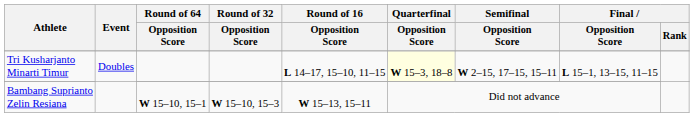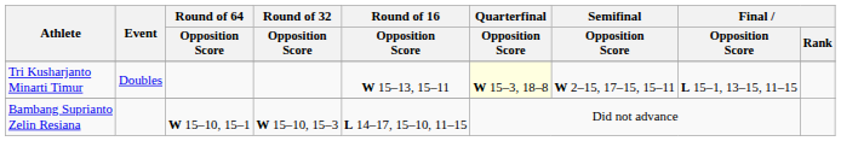Tri Kusharjanto Minarti Timur | Round of 16 / Opposition Score: L 14–17, 15–10, 11–15 -> W 15–13, 15–11
Bambang Suprianto Zelin Resiana | Round of 16 / Opposition Score: W 15–13, 15–11 -> L 14–17, 15–10, 11–15
